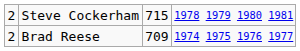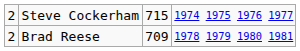Steve Cockerham | column 4: 1978 1979 1980 1981 -> 1974 1975 1976 1977
Brad Reese | column 4: 1974 1975 1976 1977 -> 1978 1979 1980 1981
